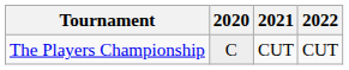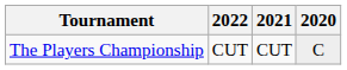columns swapped: 2020 <-> 2022
